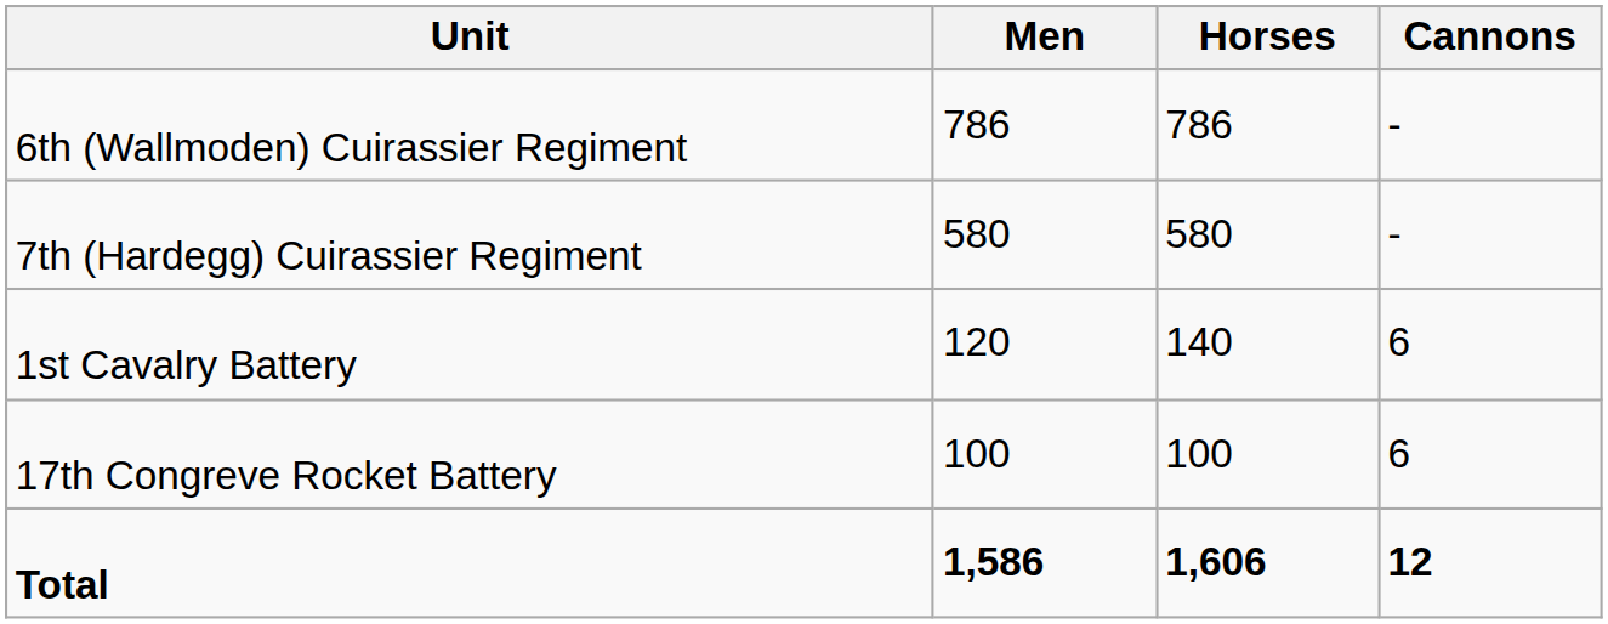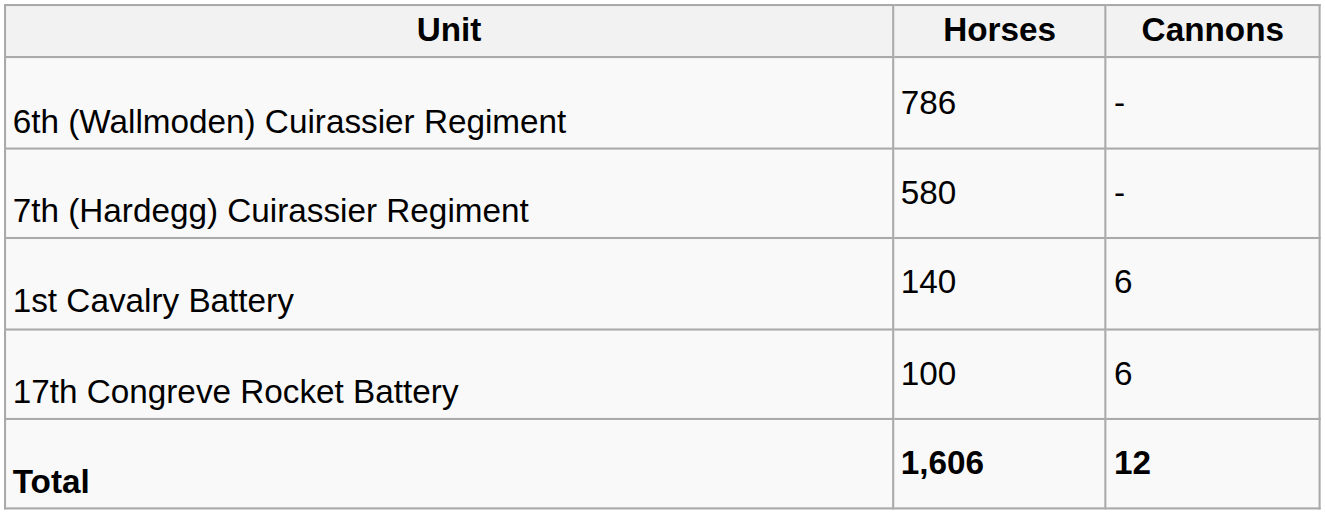- column: Men | 786 | 580 | 120 | 100 | 1,586
